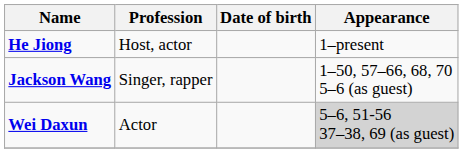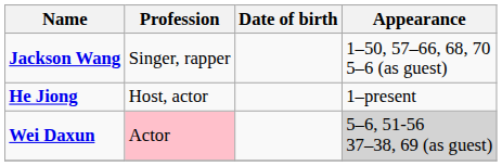rows swapped: He Jiong <-> Jackson Wang
Wei Daxun | Profession: no background -> pink background
